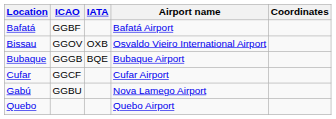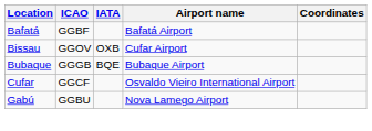Bissau | Airport name: Osvaldo Vieiro International Airport -> Cufar Airport
Cufar | Airport name: Cufar Airport -> Osvaldo Vieiro International Airport
- row: Quebo | Quebo Airport
